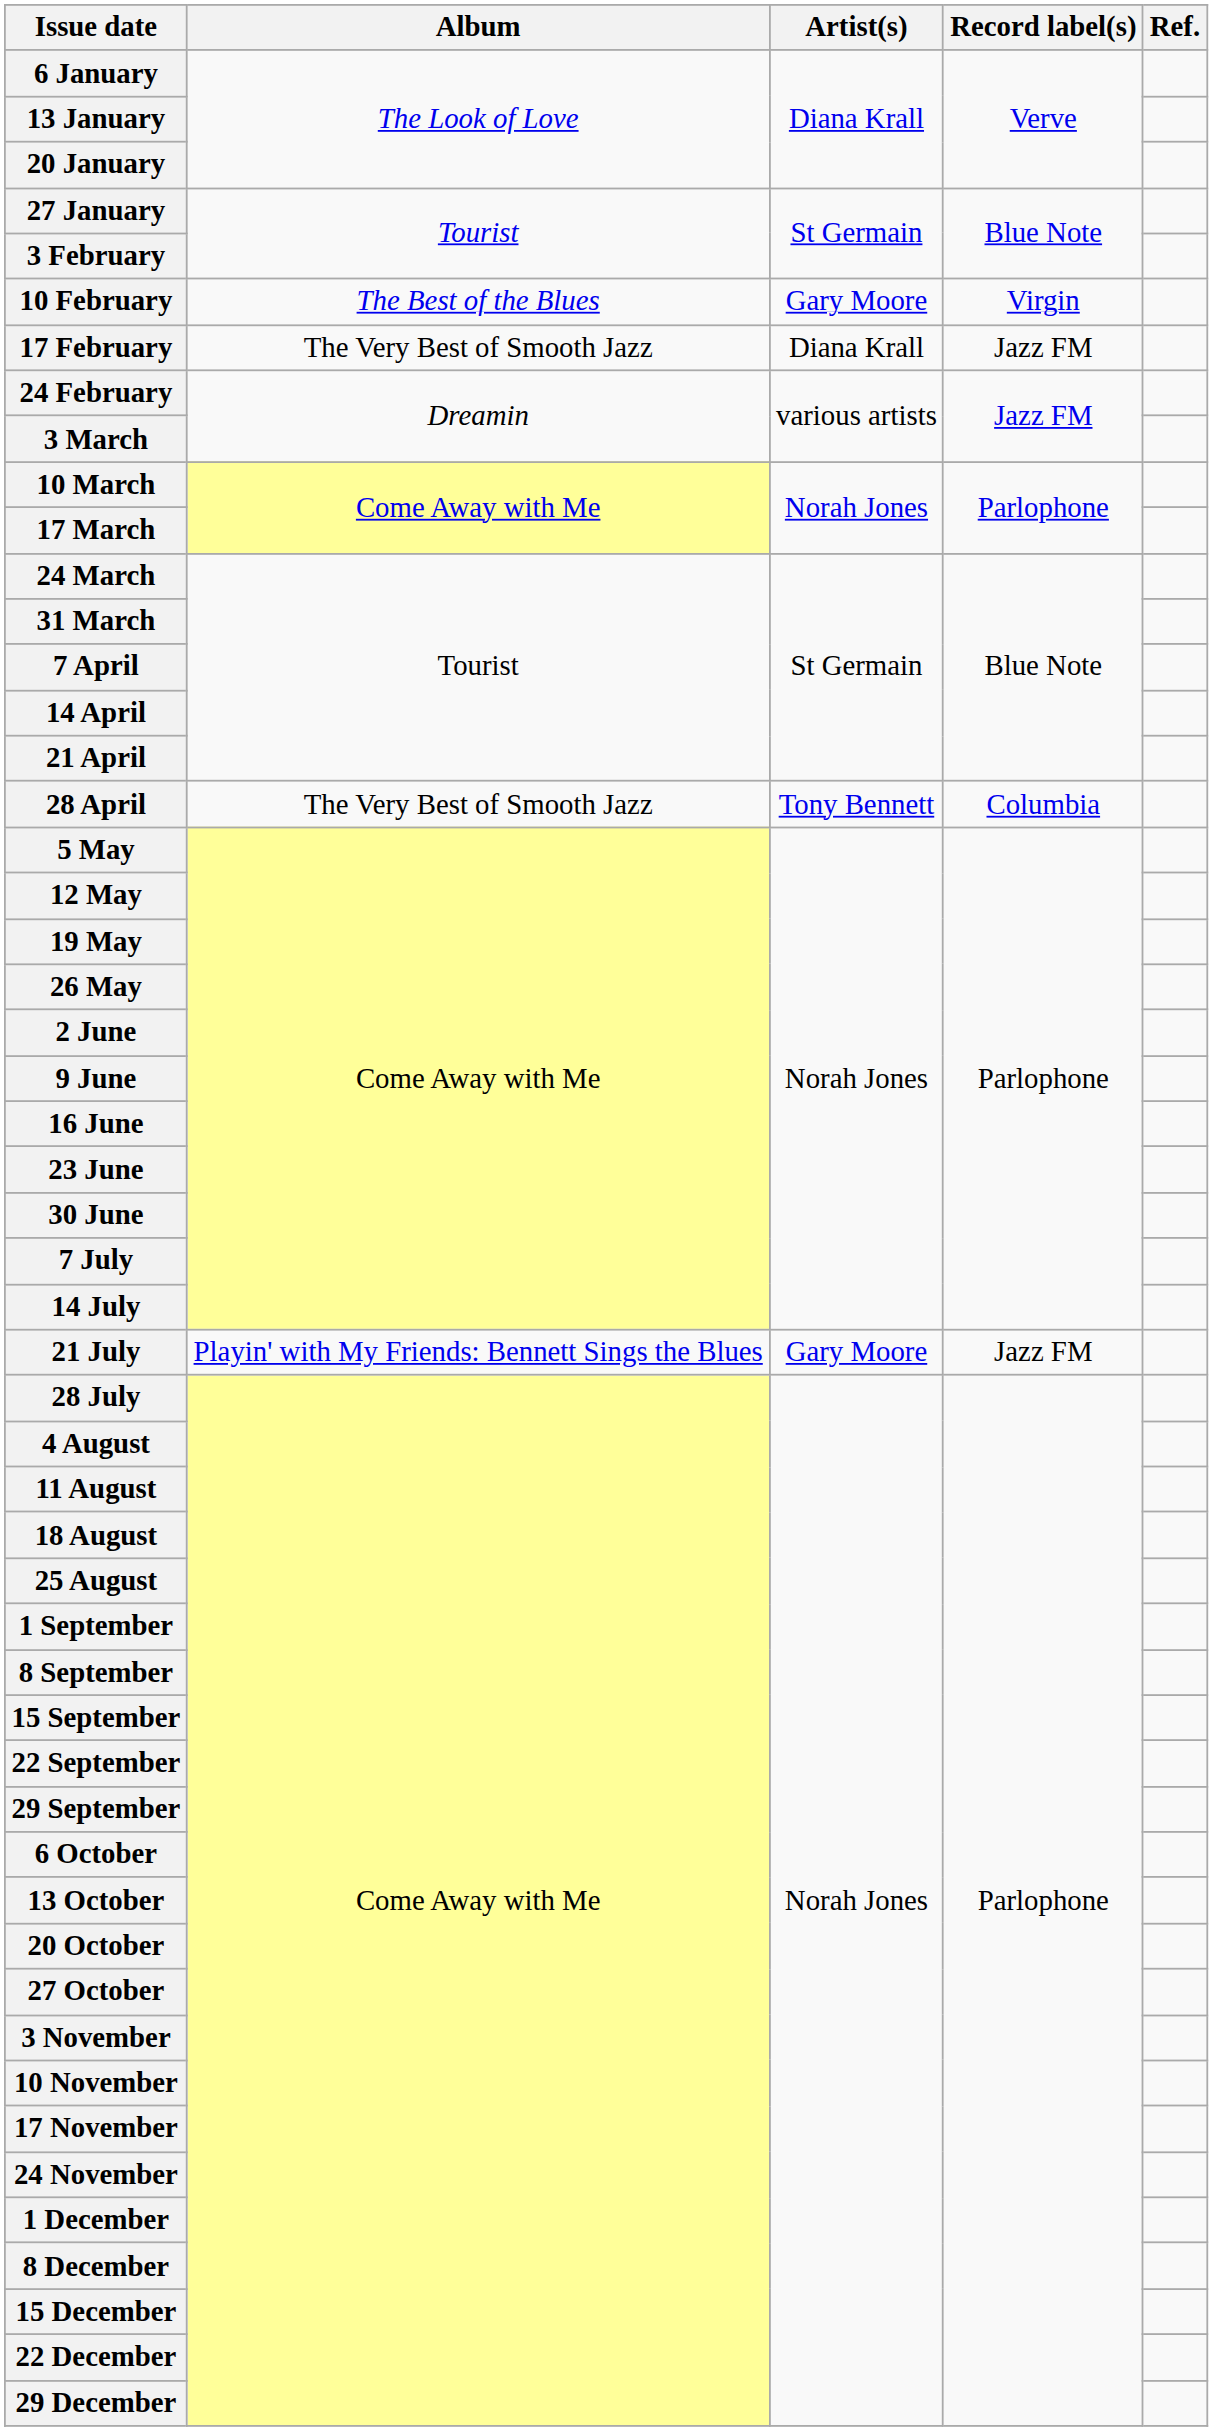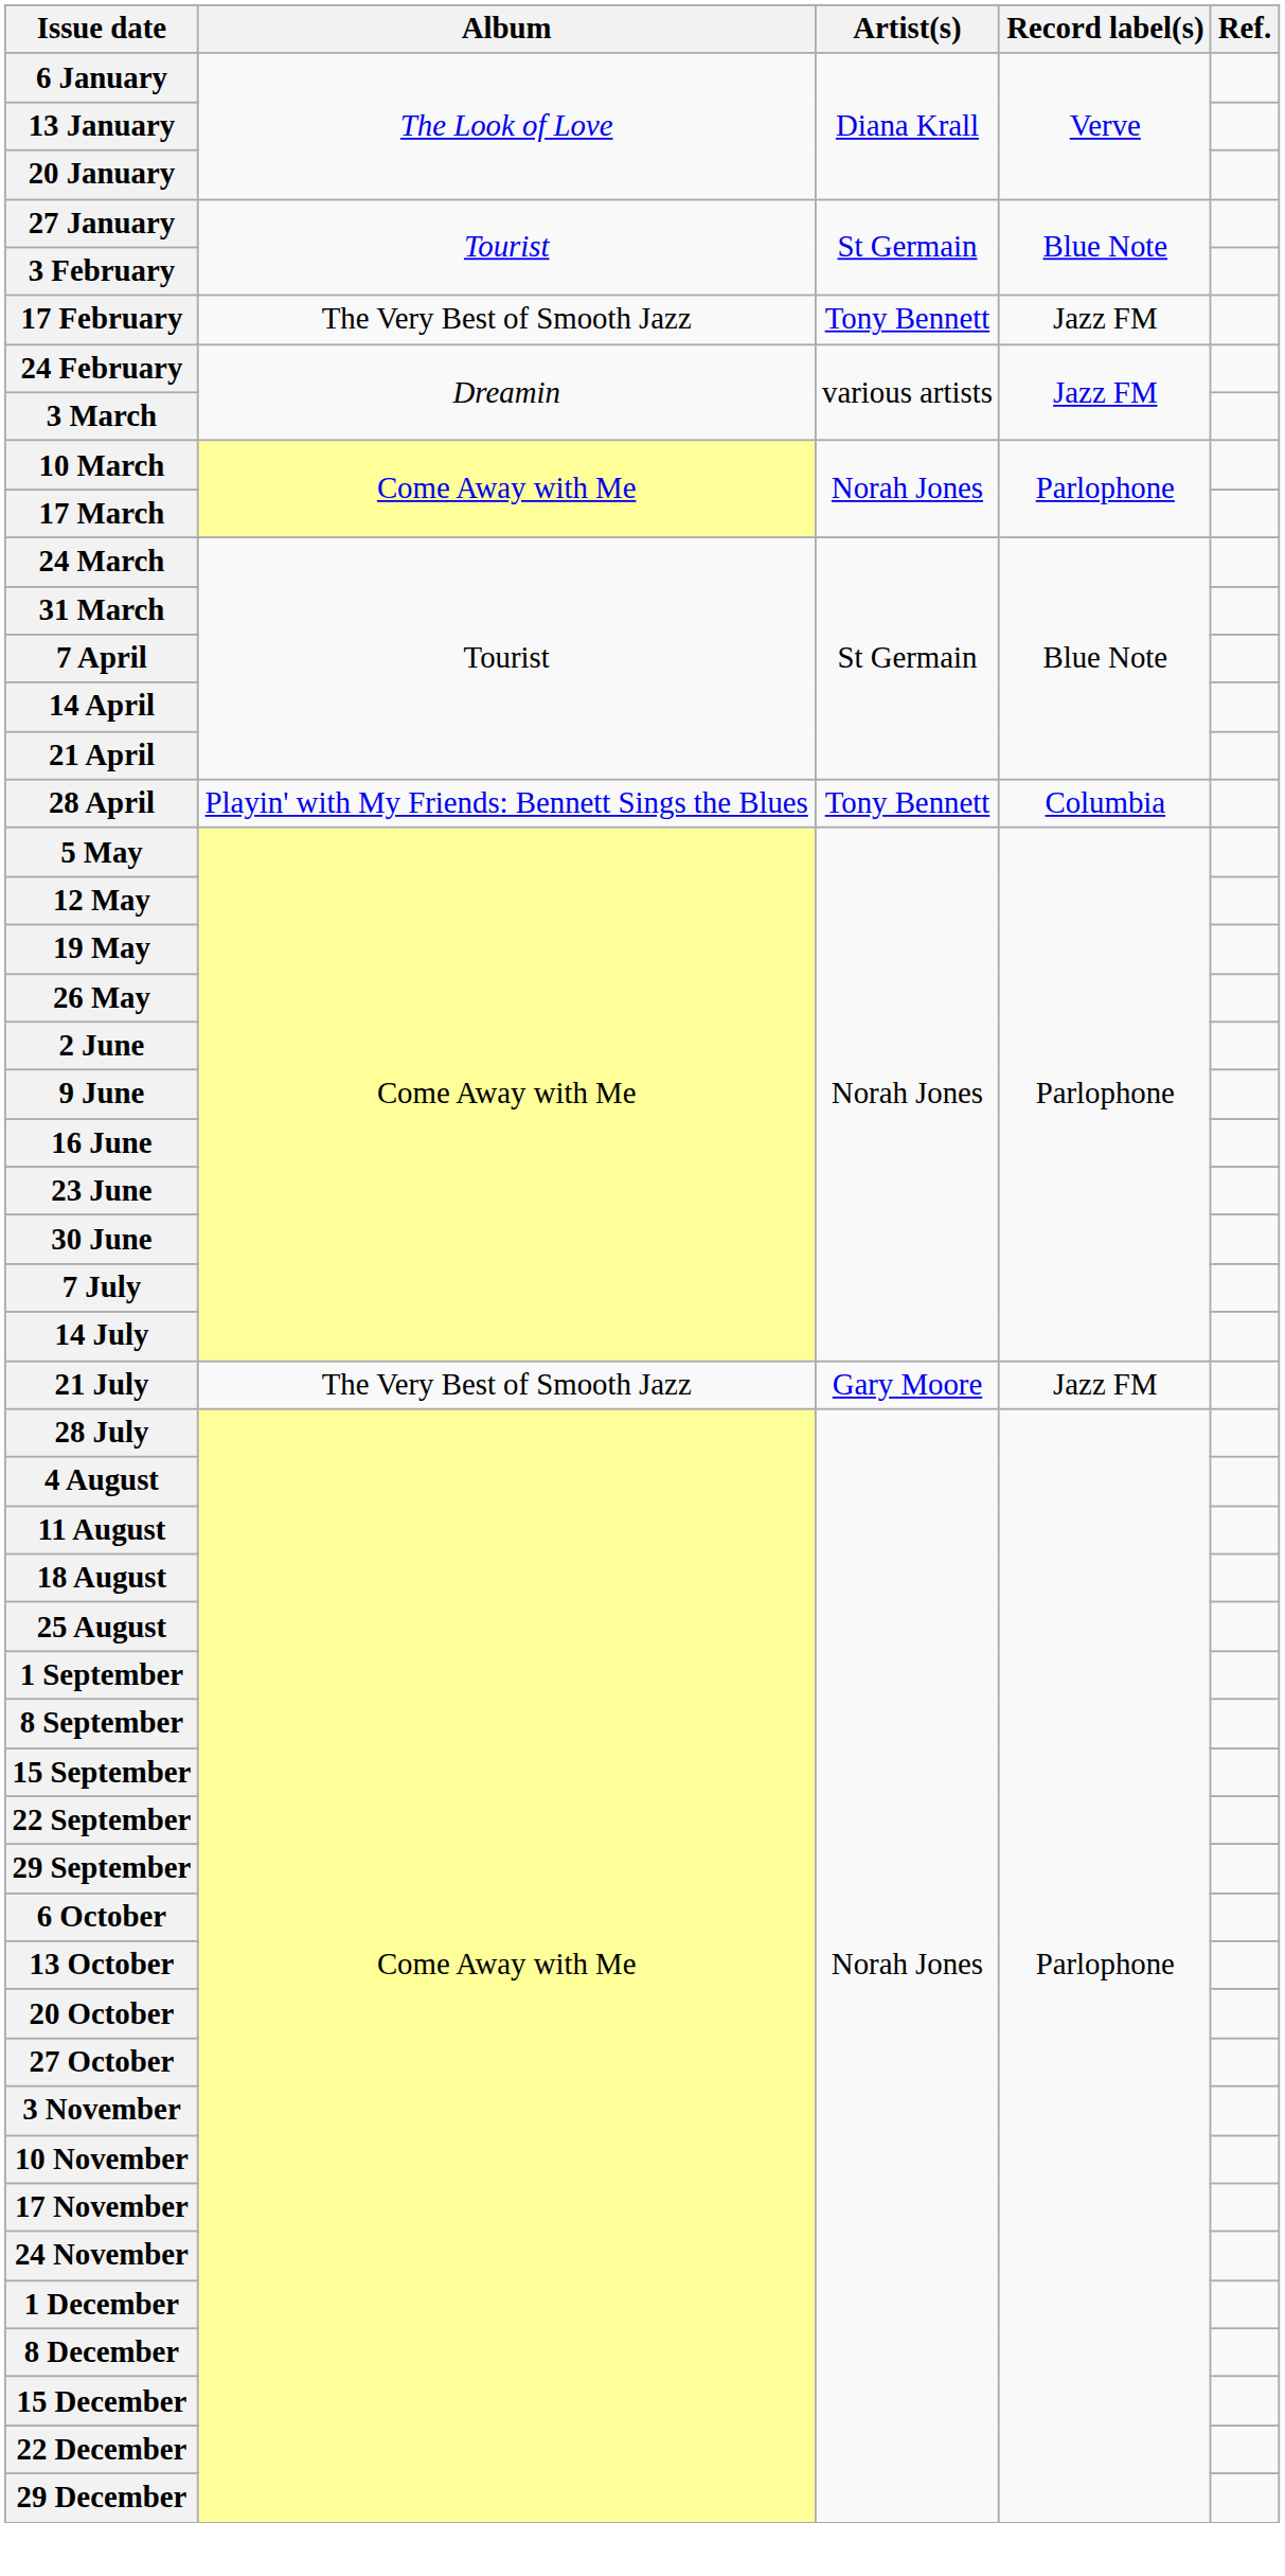- row: 10 February | The Best of the Blues | Gary Moore | Virgin
17 February | Artist(s): Diana Krall -> Tony Bennett
28 April | Album: The Very Best of Smooth Jazz -> Playin' with My Friends: Bennett Sings the Blues
21 July | Album: Playin' with My Friends: Bennett Sings the Blues -> The Very Best of Smooth Jazz
